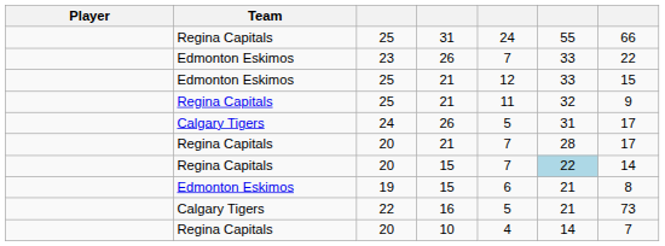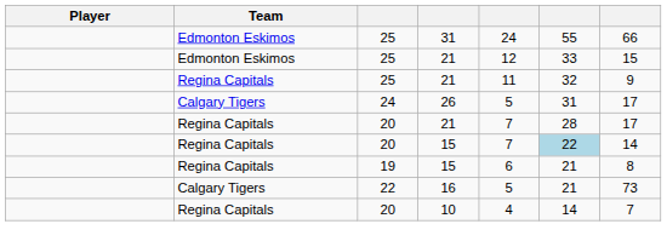25 / 31 | Team: Regina Capitals -> Edmonton Eskimos
- row: Edmonton Eskimos | 23 | 26 | 7 | 33 | 22
19 | Team: Edmonton Eskimos -> Regina Capitals
